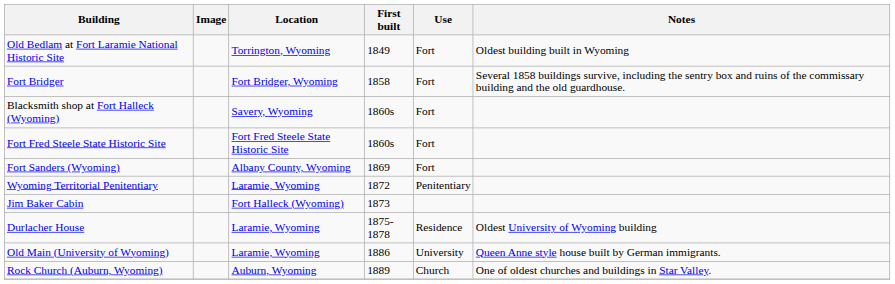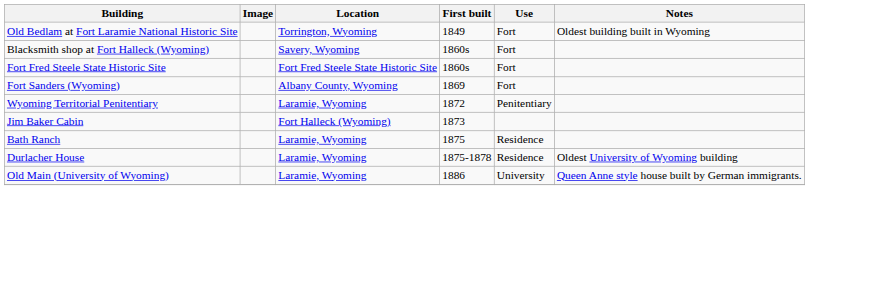- row: Fort Bridger | Fort Bridger, Wyoming | 1858 | Fort | Several 1858 buildings survive, including the sentry box and ruins of the commissary building and the old guardhouse.
+ row: Bath Ranch | Laramie, Wyoming | 1875 | Residence
- row: Rock Church (Auburn, Wyoming) | Auburn, Wyoming | 1889 | Church | One of oldest churches and buildings in Star Valley.
